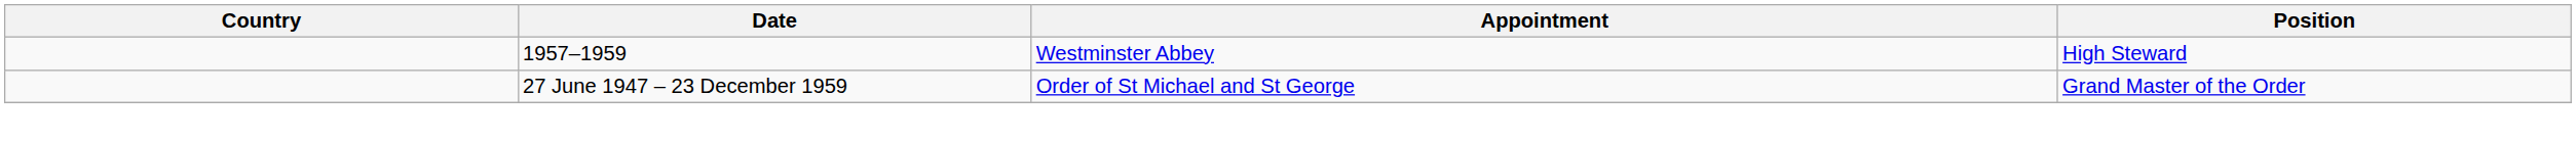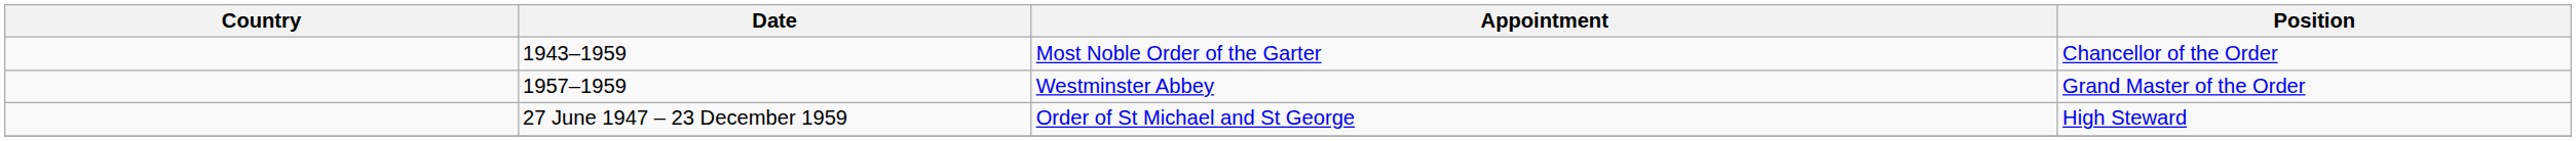+ row: 1943–1959 | Most Noble Order of the Garter | Chancellor of the Order
Westminster Abbey | Position: High Steward -> Grand Master of the Order
Order of St Michael and St George | Position: Grand Master of the Order -> High Steward
